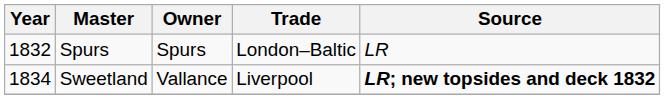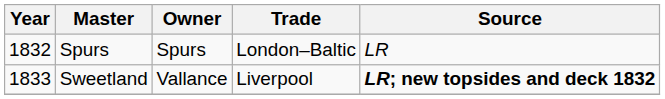Sweetland | Year: 1834 -> 1833
